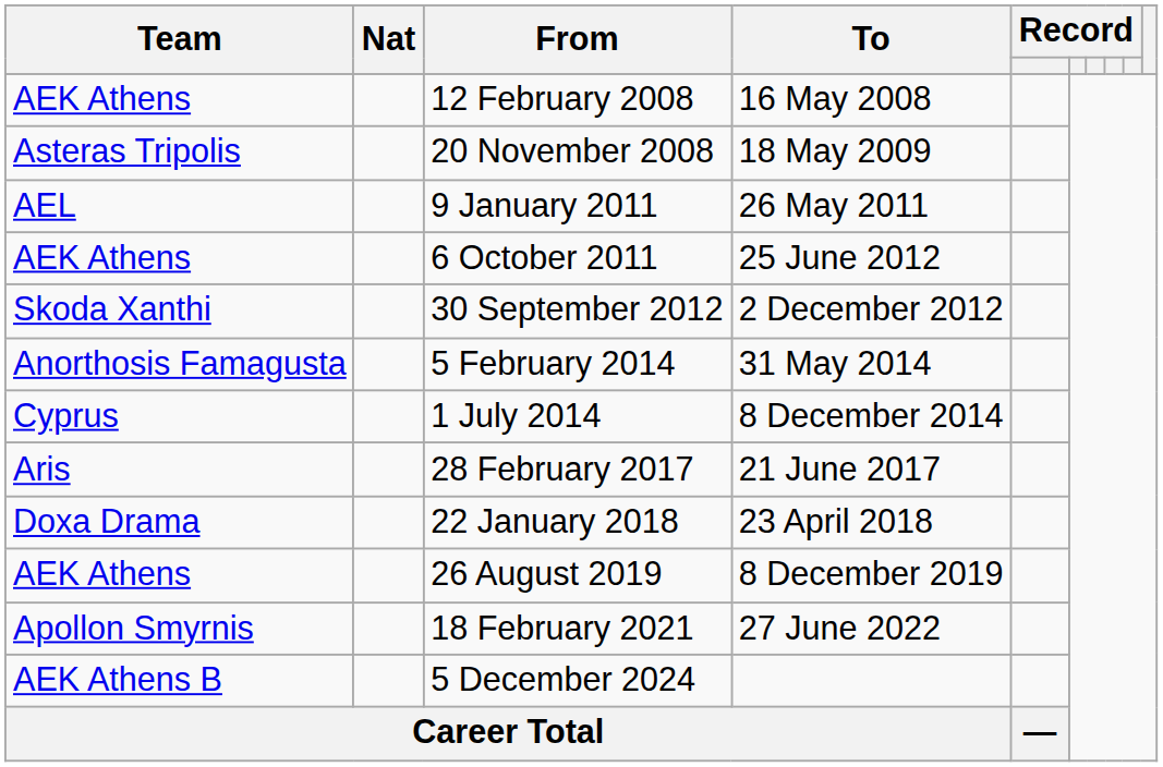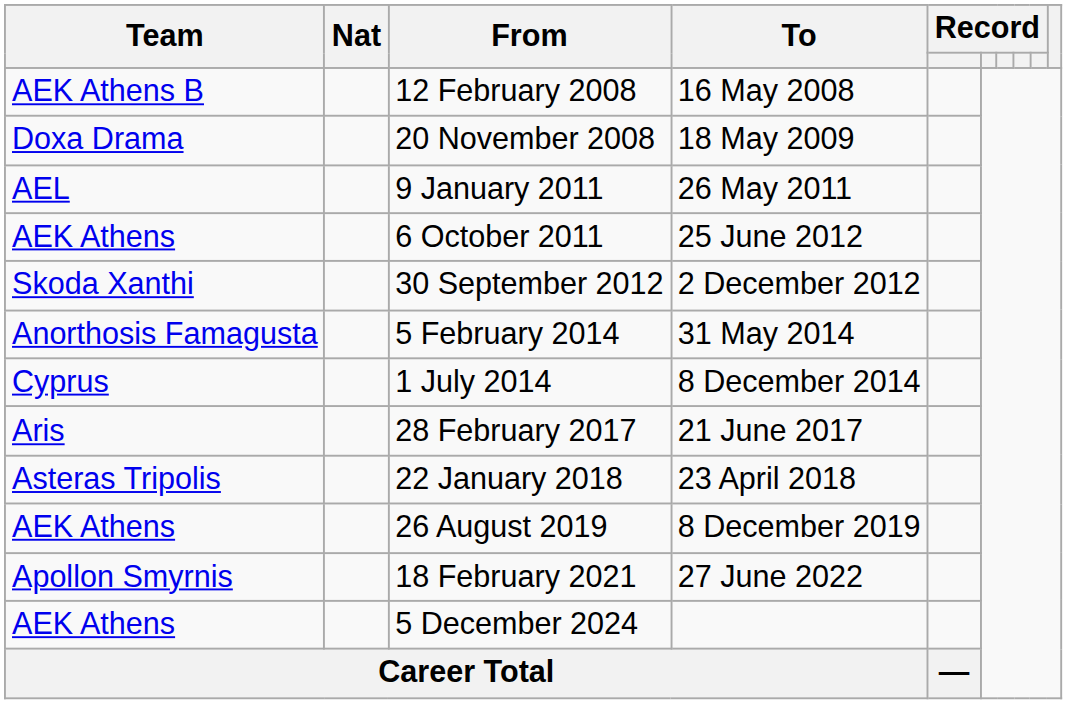12 February 2008 | Team: AEK Athens -> AEK Athens B
20 November 2008 | Team: Asteras Tripolis -> Doxa Drama
22 January 2018 | Team: Doxa Drama -> Asteras Tripolis
5 December 2024 | Team: AEK Athens B -> AEK Athens
